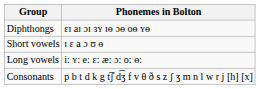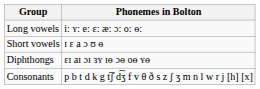rows swapped: Long vowels <-> Diphthongs
